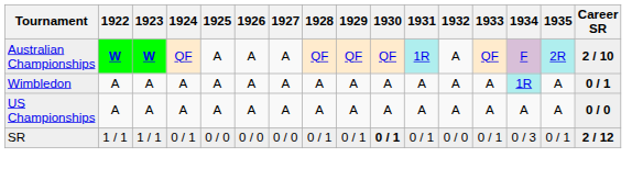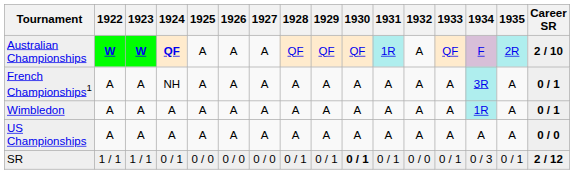Australian Championships | 1924: normal -> bold
+ row: French Championships1 | A | A | NH | A | A | A | A | A | A | A | A | A | 3R | A | 0 / 1
